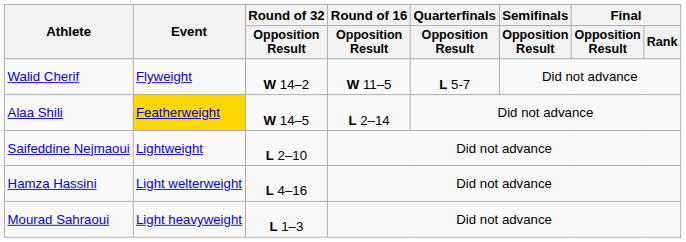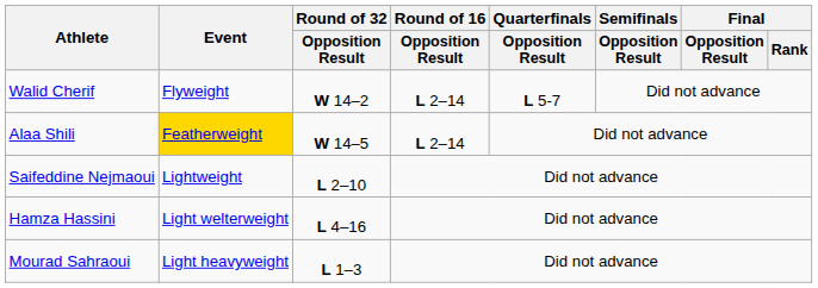Walid Cherif | Round of 16 / Opposition Result: W 11–5 -> L 2–14
